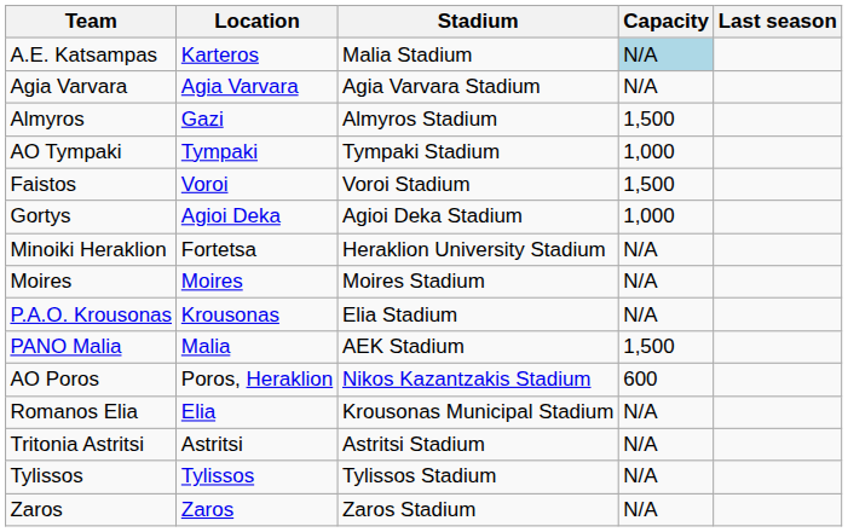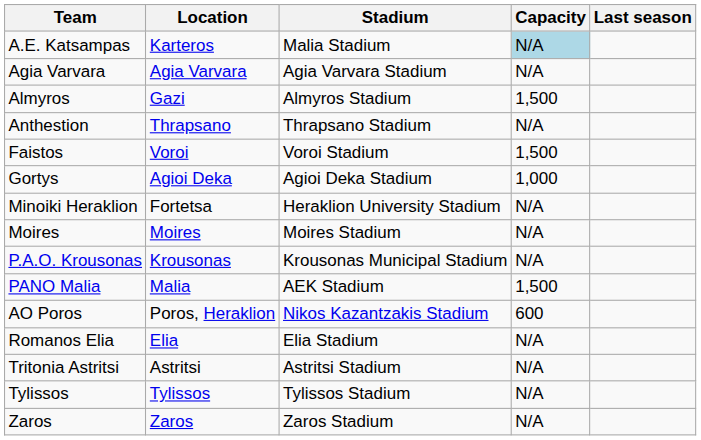- row: AO Tympaki | Tympaki | Tympaki Stadium | 1,000
+ row: Anthestion | Thrapsano | Thrapsano Stadium | N/A
P.A.O. Krousonas | Stadium: Elia Stadium -> Krousonas Municipal Stadium
Romanos Elia | Stadium: Krousonas Municipal Stadium -> Elia Stadium
